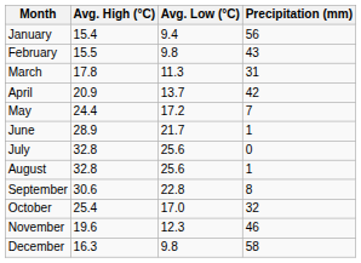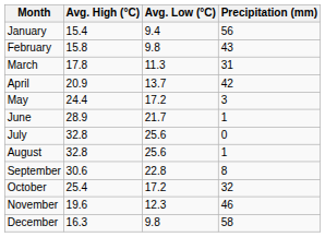February | Avg. High (°C): 15.5 -> 15.8
May | Precipitation (mm): 7 -> 3
October | Avg. Low (°C): 17.0 -> 17.2
